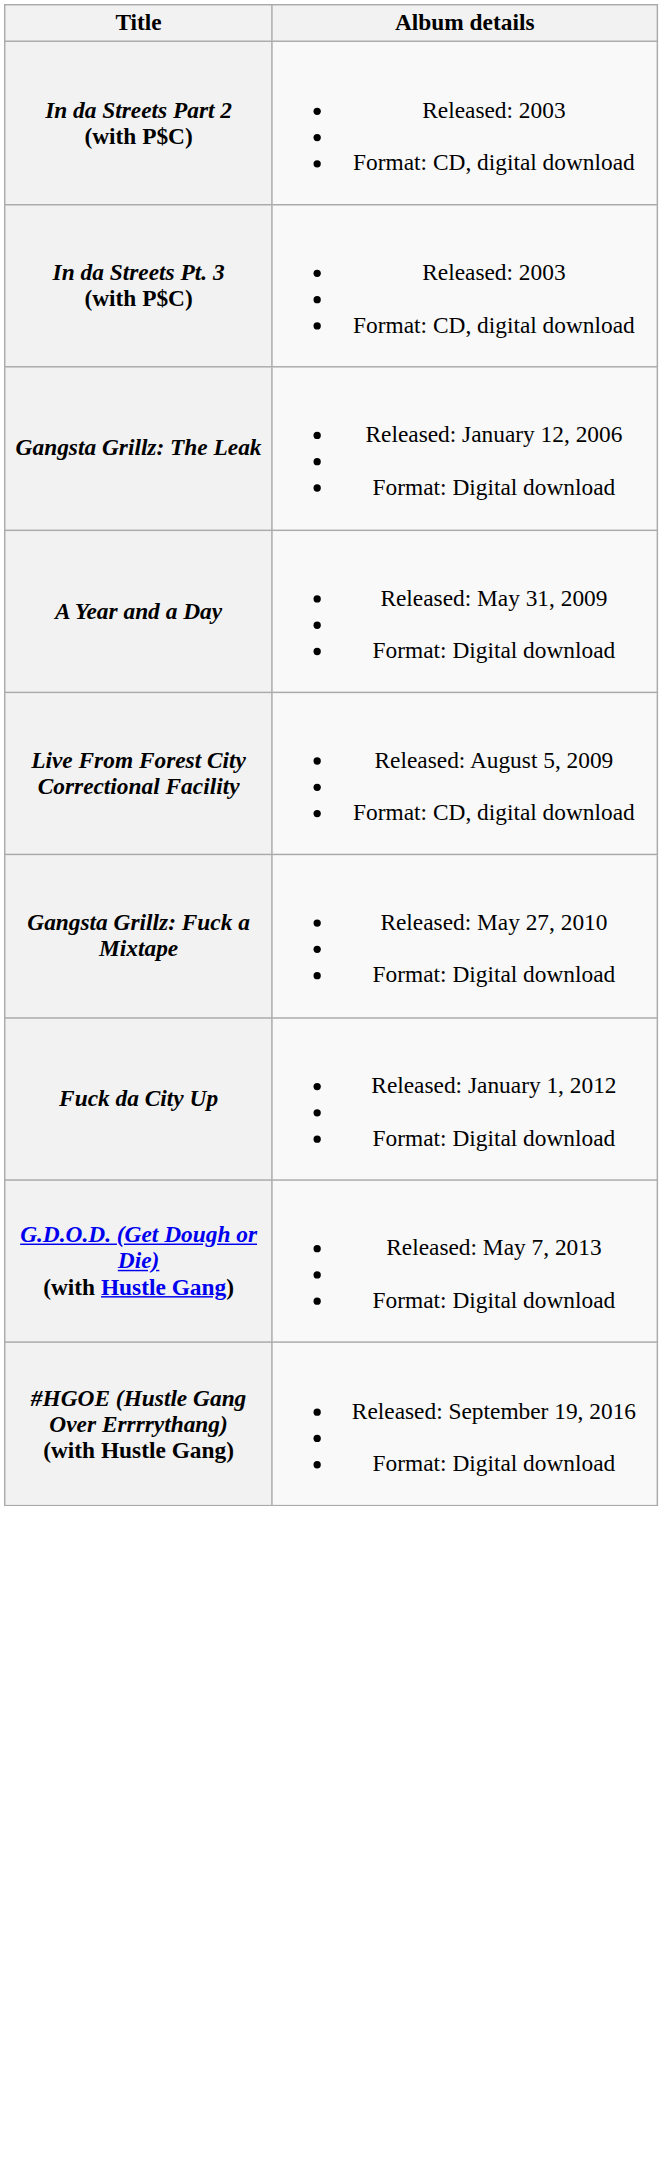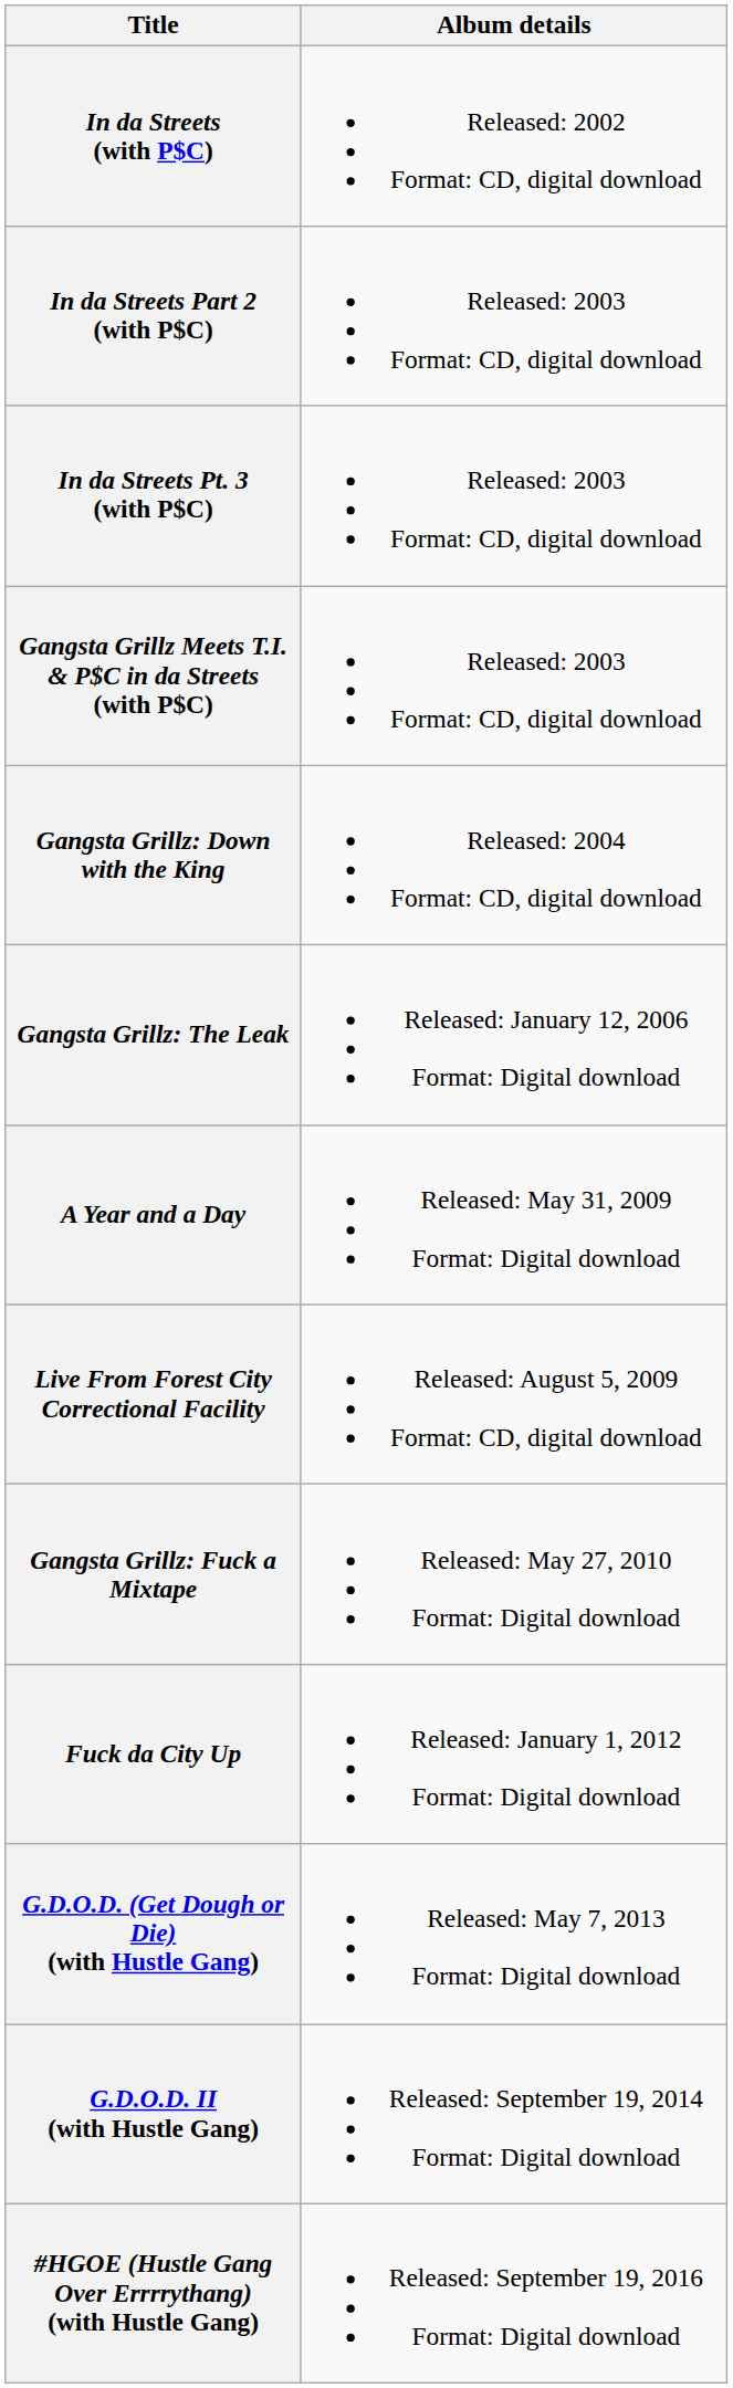+ row: In da Streets (with P$C) | Released: 2002 Format: CD, digital download
+ row: Gangsta Grillz Meets T.I. & P$C in da Streets (with P$C) | Released: 2003 Format: CD, digital download
+ row: Gangsta Grillz: Down with the King | Released: 2004 Format: CD, digital download
+ row: G.D.O.D. II (with Hustle Gang) | Released: September 19, 2014 Format: Digital download
